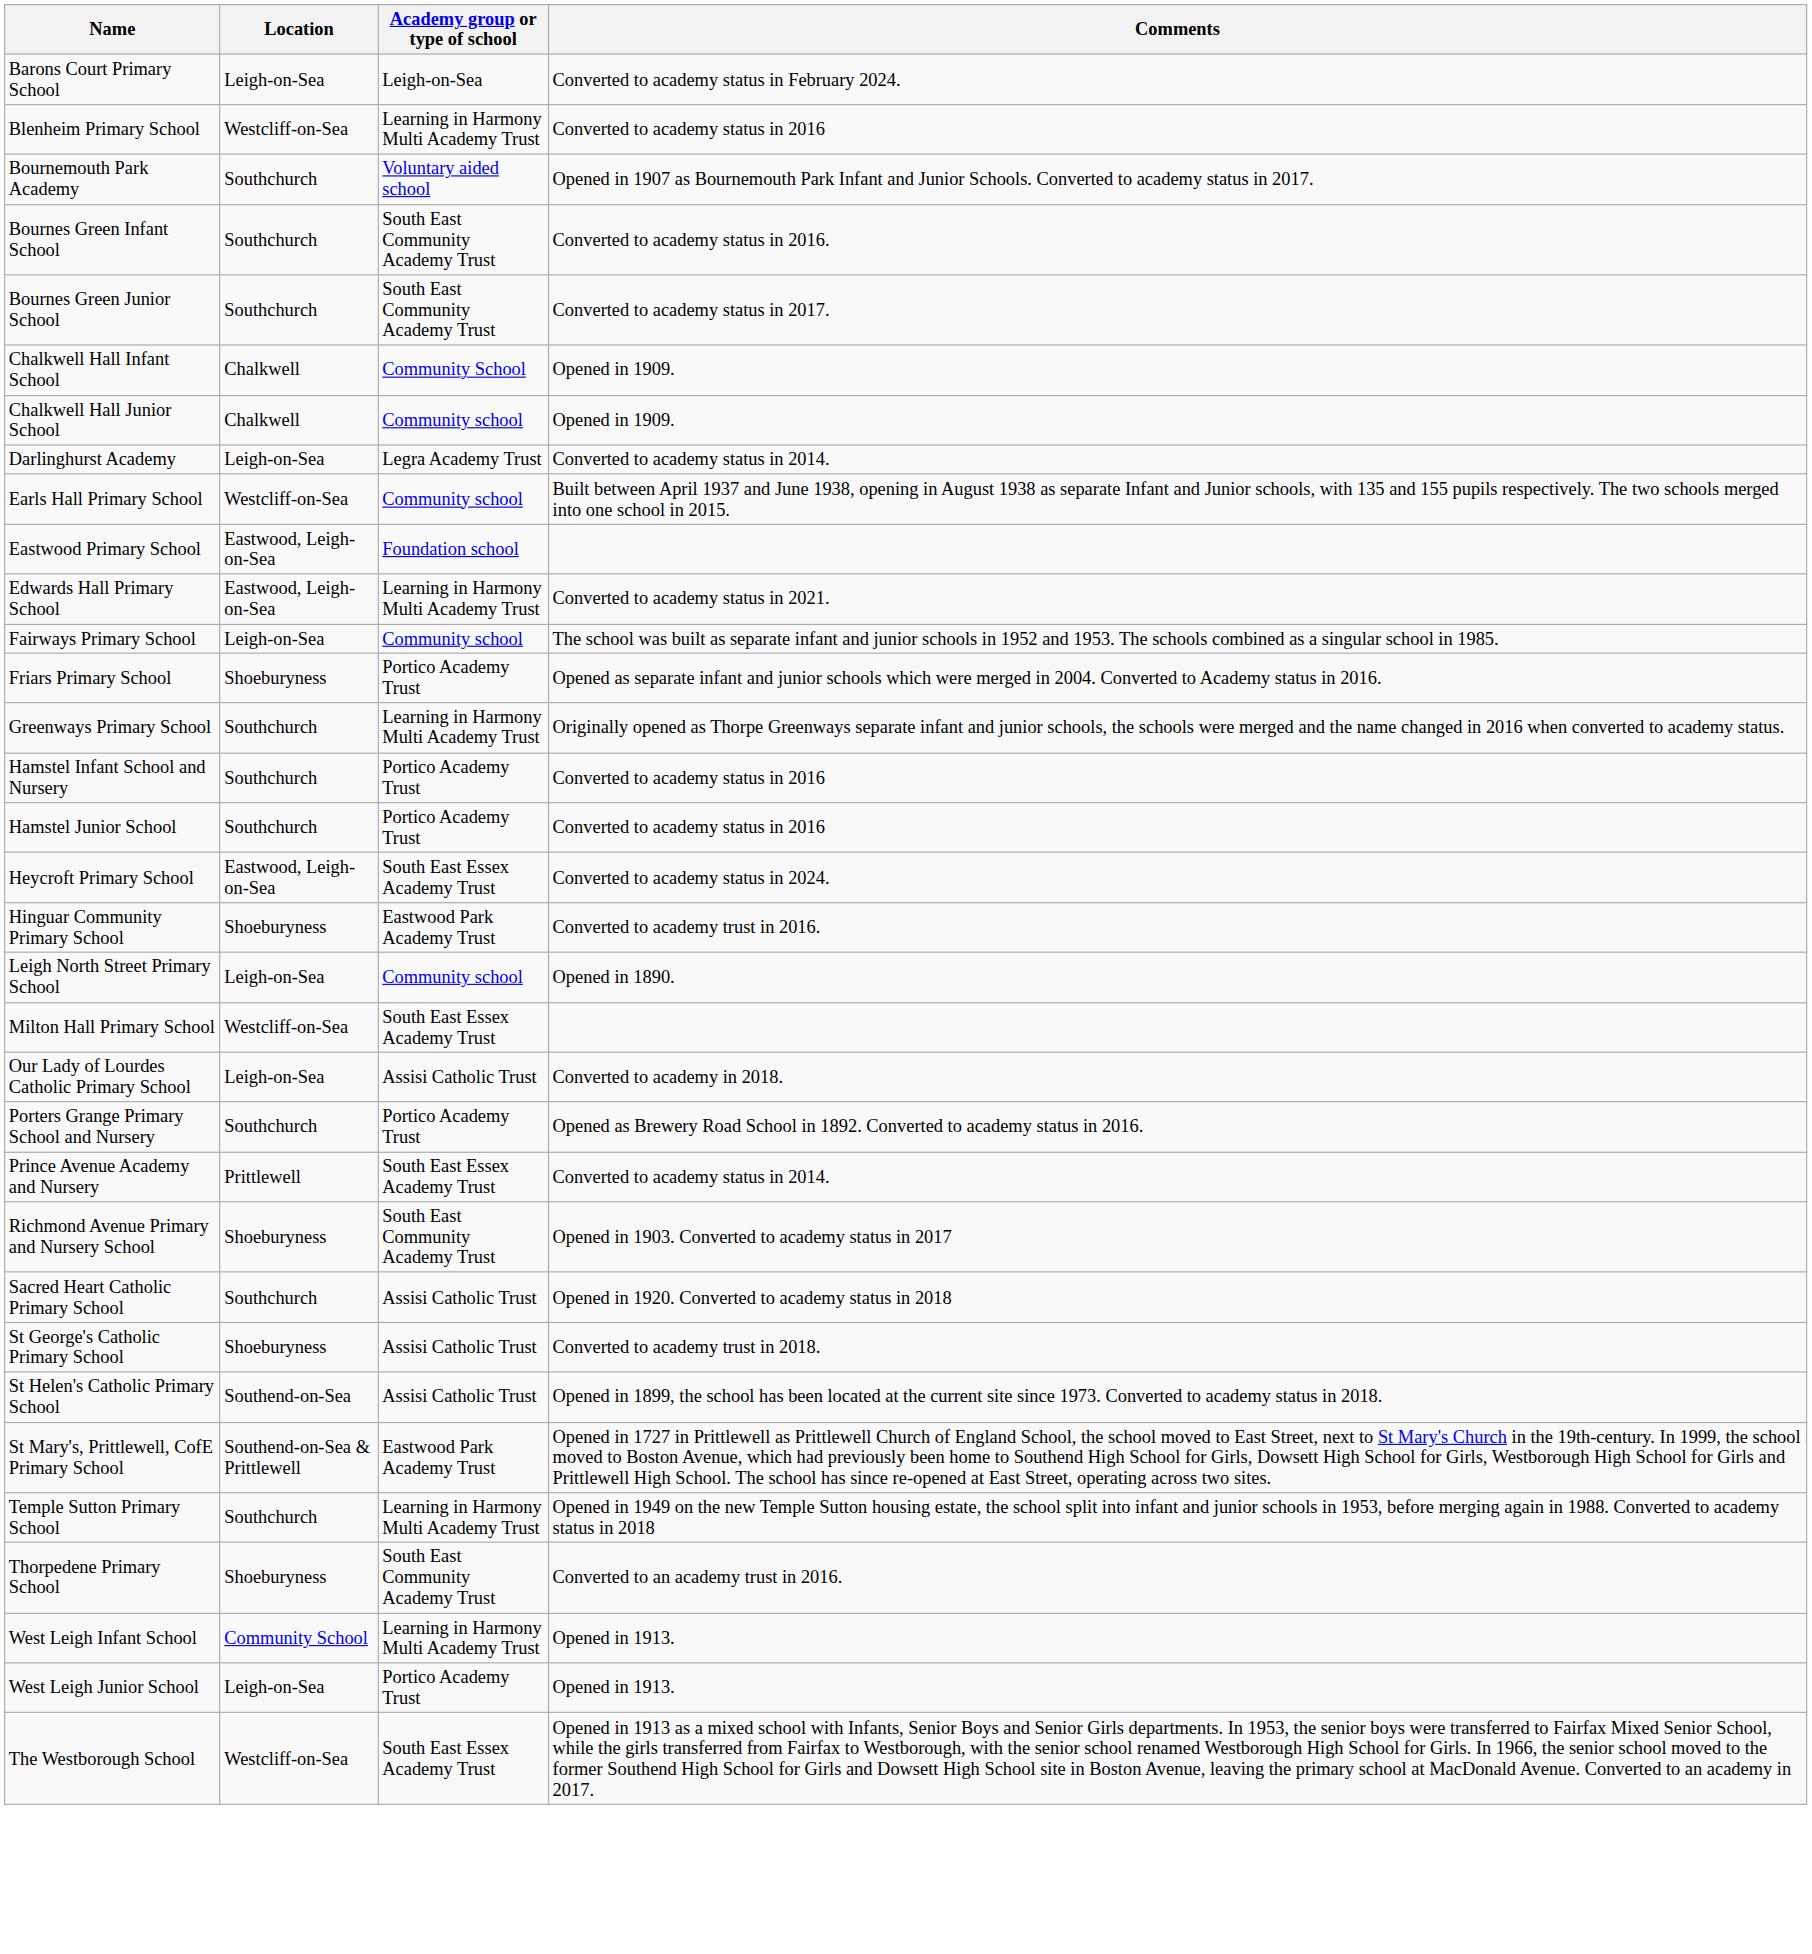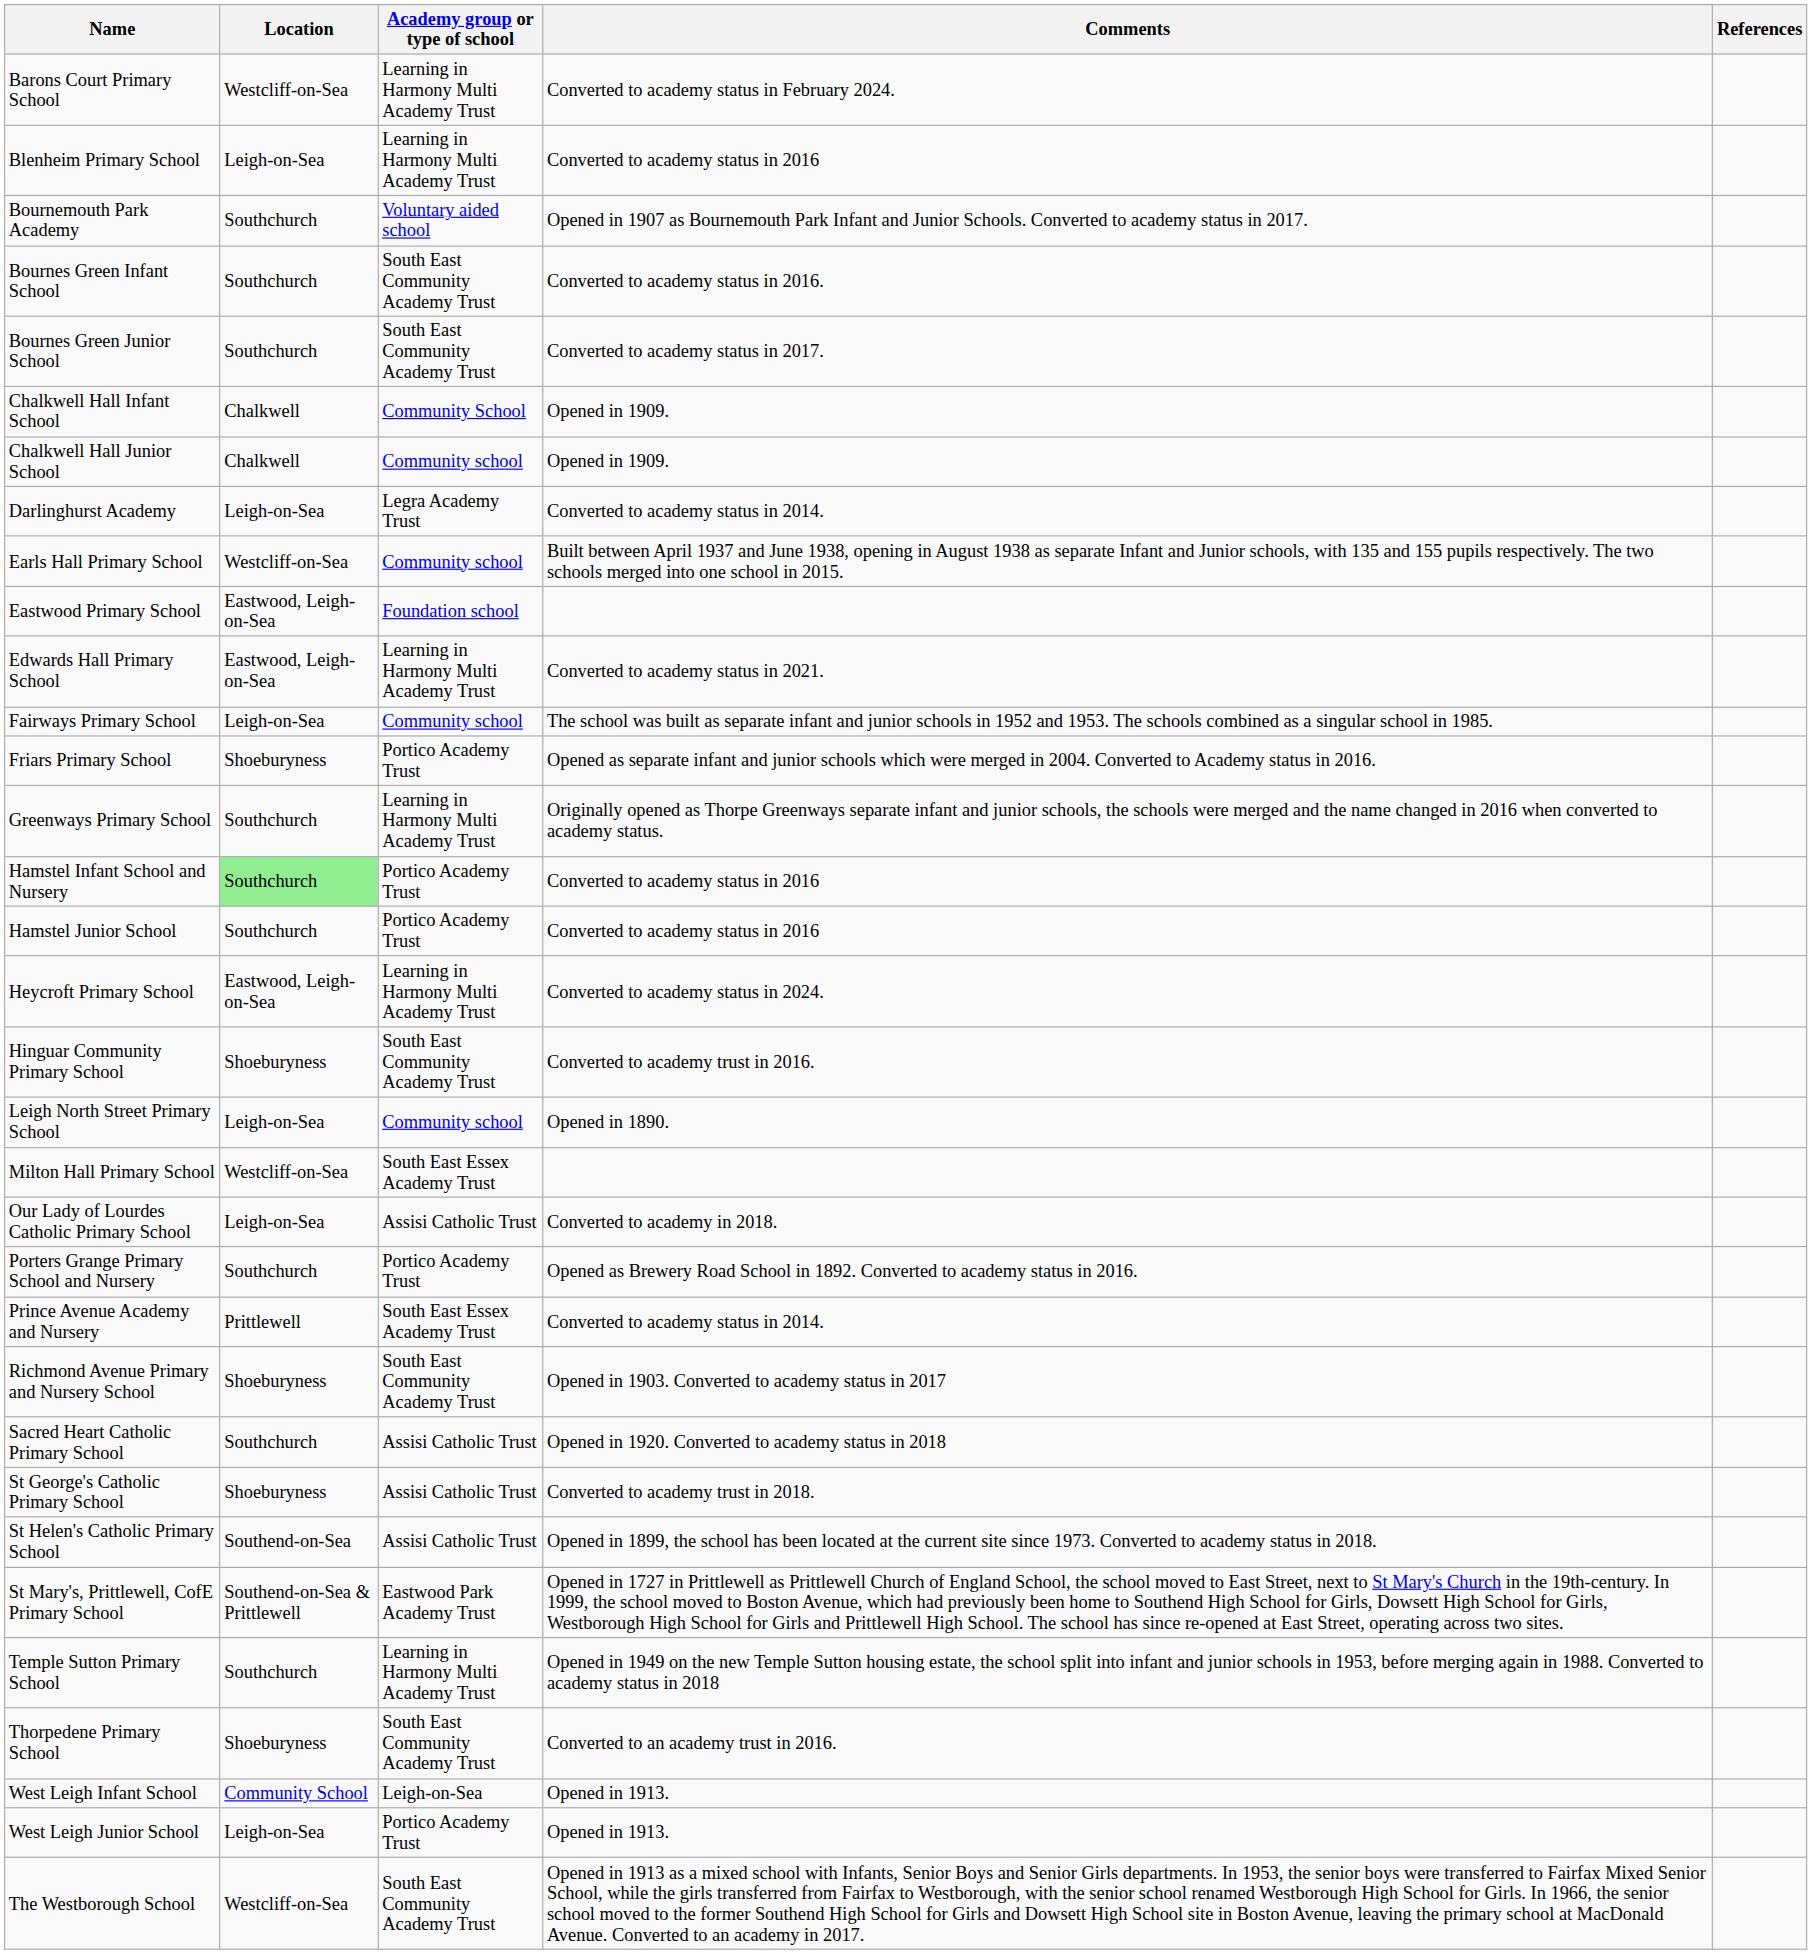+ column: References
Barons Court Primary School | Location: Leigh-on-Sea -> Westcliff-on-Sea
Barons Court Primary School | Academy group or type of school: Leigh-on-Sea -> Learning in Harmony Multi Academy Trust
Blenheim Primary School | Location: Westcliff-on-Sea -> Leigh-on-Sea
Hamstel Infant School and Nursery | Location: no background -> lightgreen background
Heycroft Primary School | Academy group or type of school: South East Essex Academy Trust -> Learning in Harmony Multi Academy Trust
Hinguar Community Primary School | Academy group or type of school: Eastwood Park Academy Trust -> South East Community Academy Trust
West Leigh Infant School | Academy group or type of school: Learning in Harmony Multi Academy Trust -> Leigh-on-Sea
The Westborough School | Academy group or type of school: South East Essex Academy Trust -> South East Community Academy Trust
